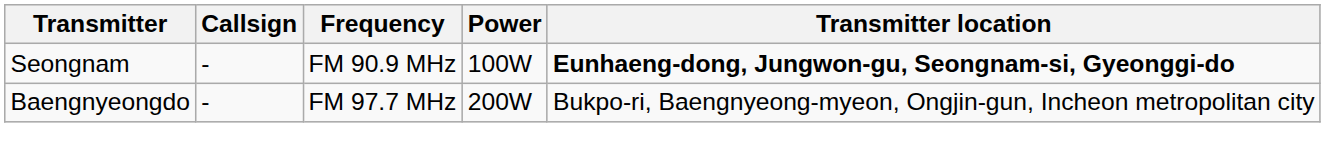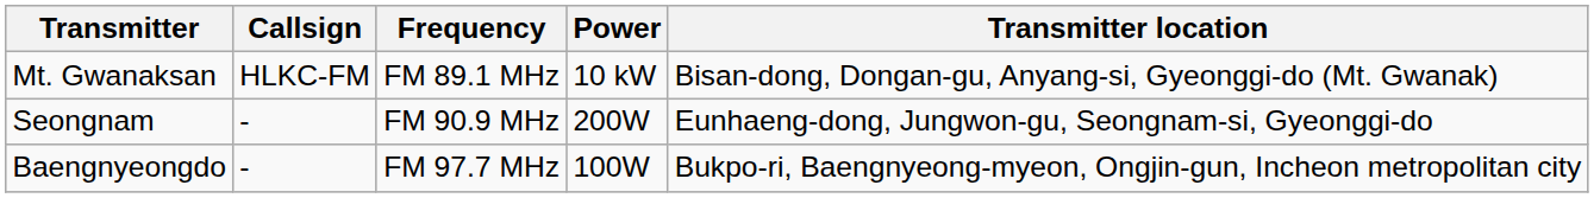+ row: Mt. Gwanaksan | HLKC-FM | FM 89.1 MHz | 10 kW | Bisan-dong, Dongan-gu, Anyang-si, Gyeonggi-do (Mt. Gwanak)
Seongnam | Power: 100W -> 200W
Seongnam | Transmitter location: bold -> normal
Baengnyeongdo | Power: 200W -> 100W
